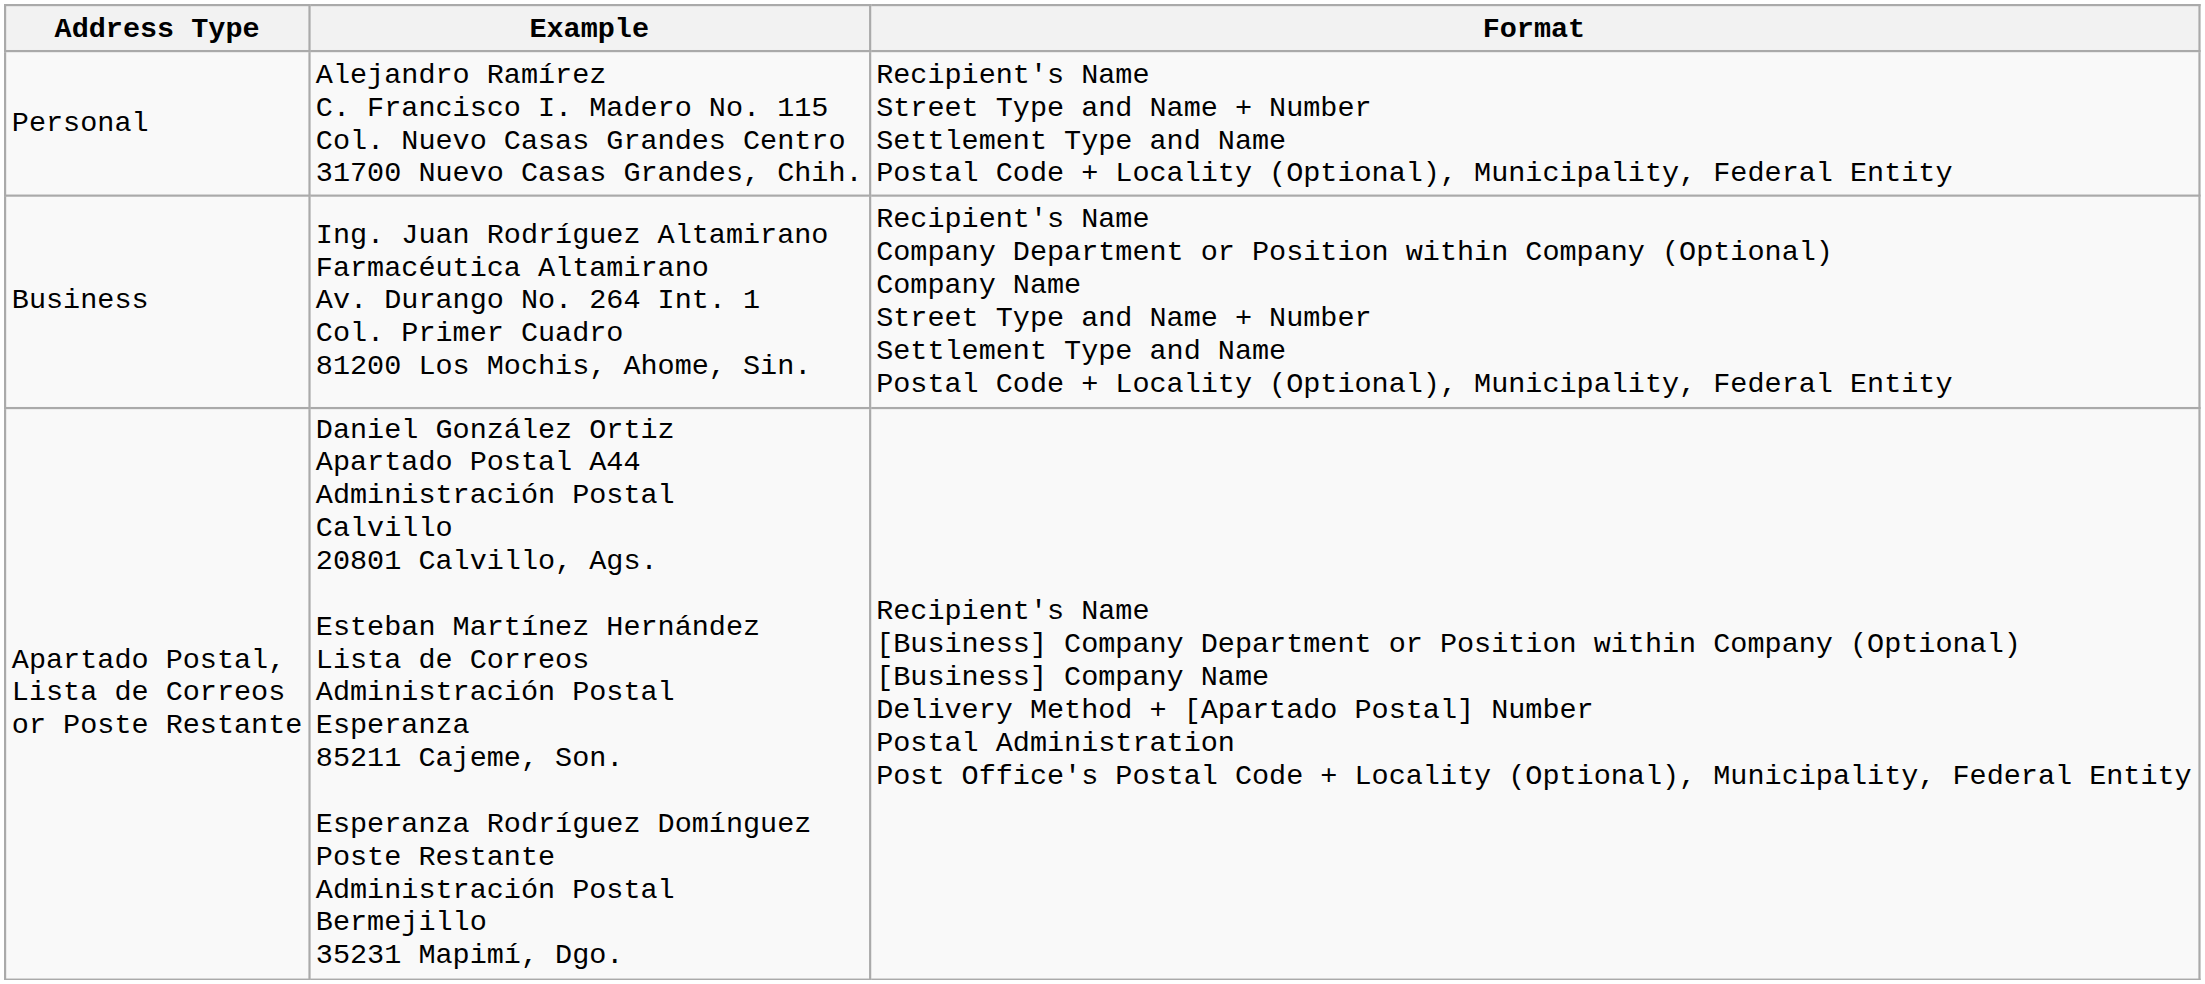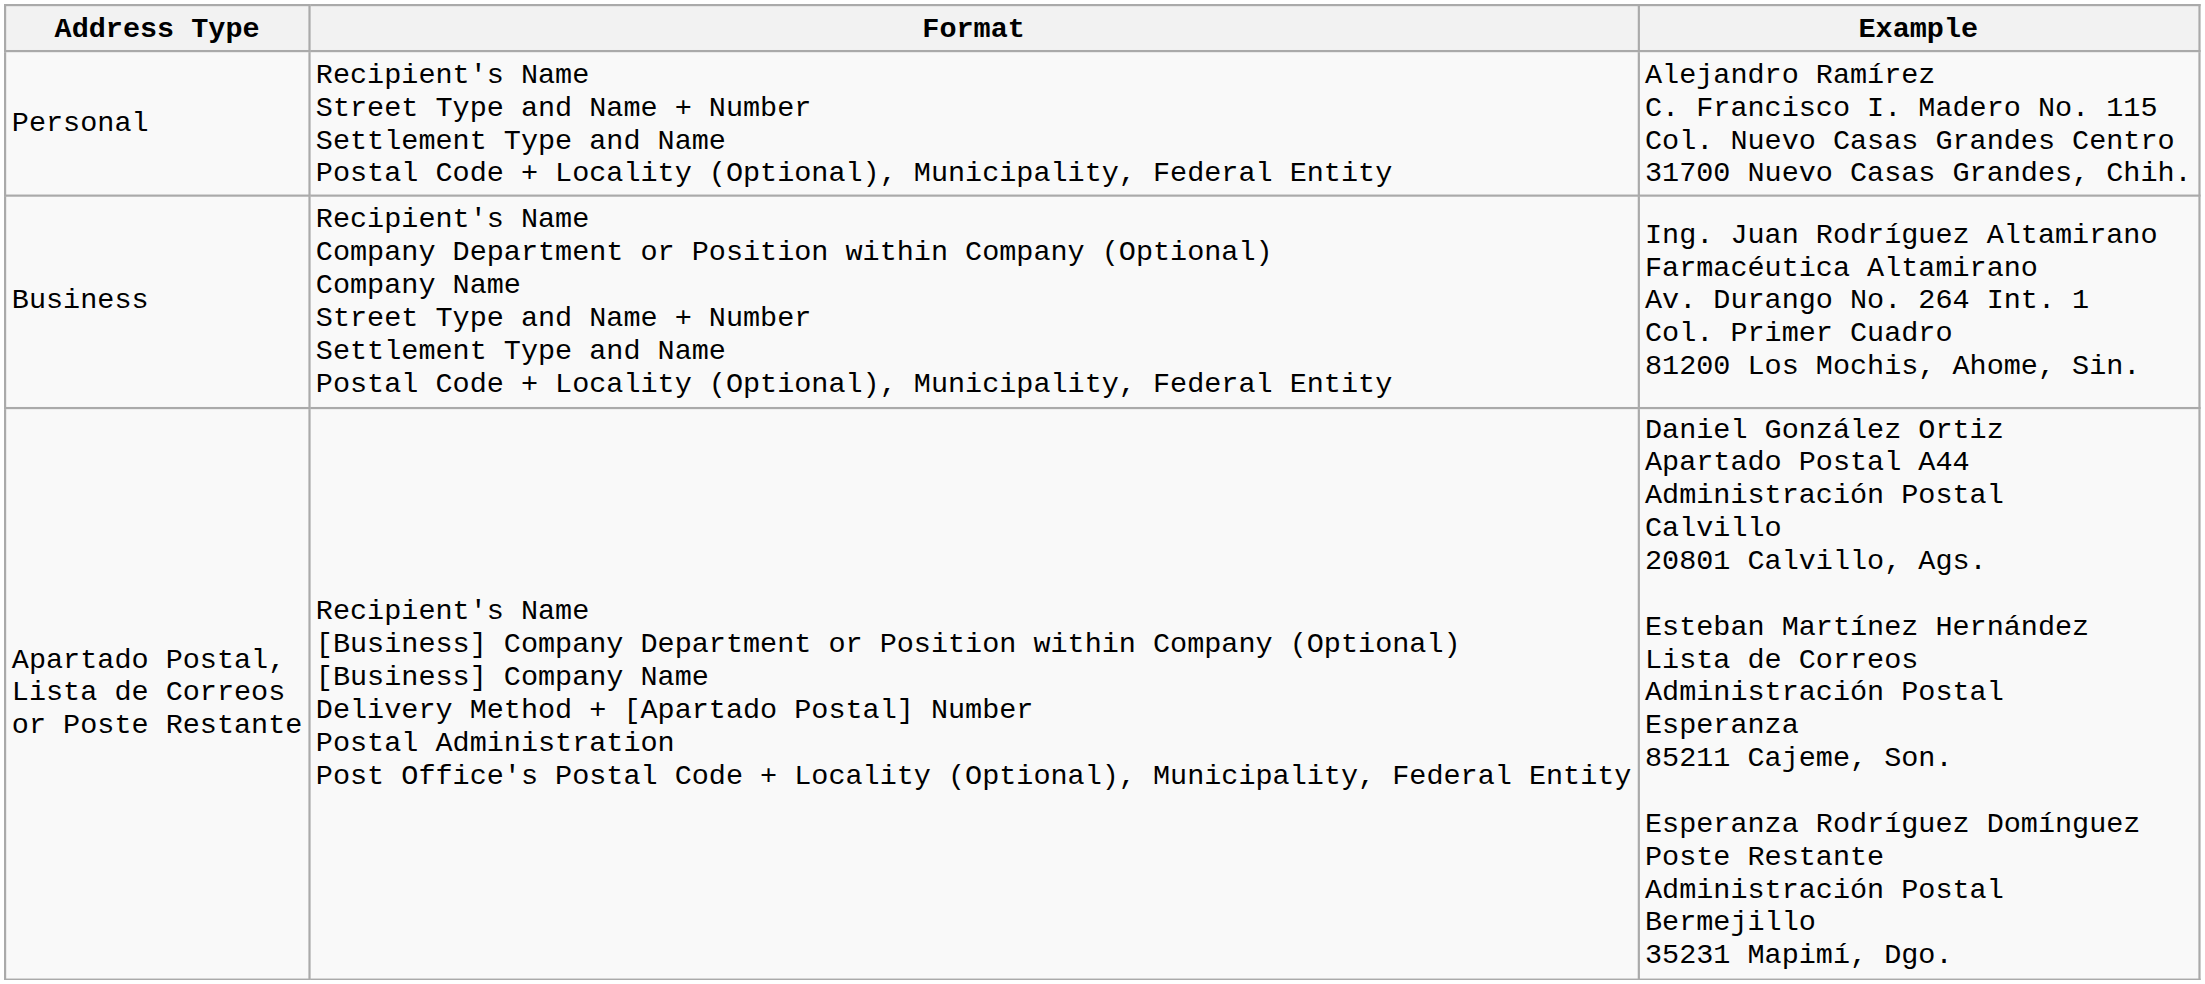columns swapped: Format <-> Example
